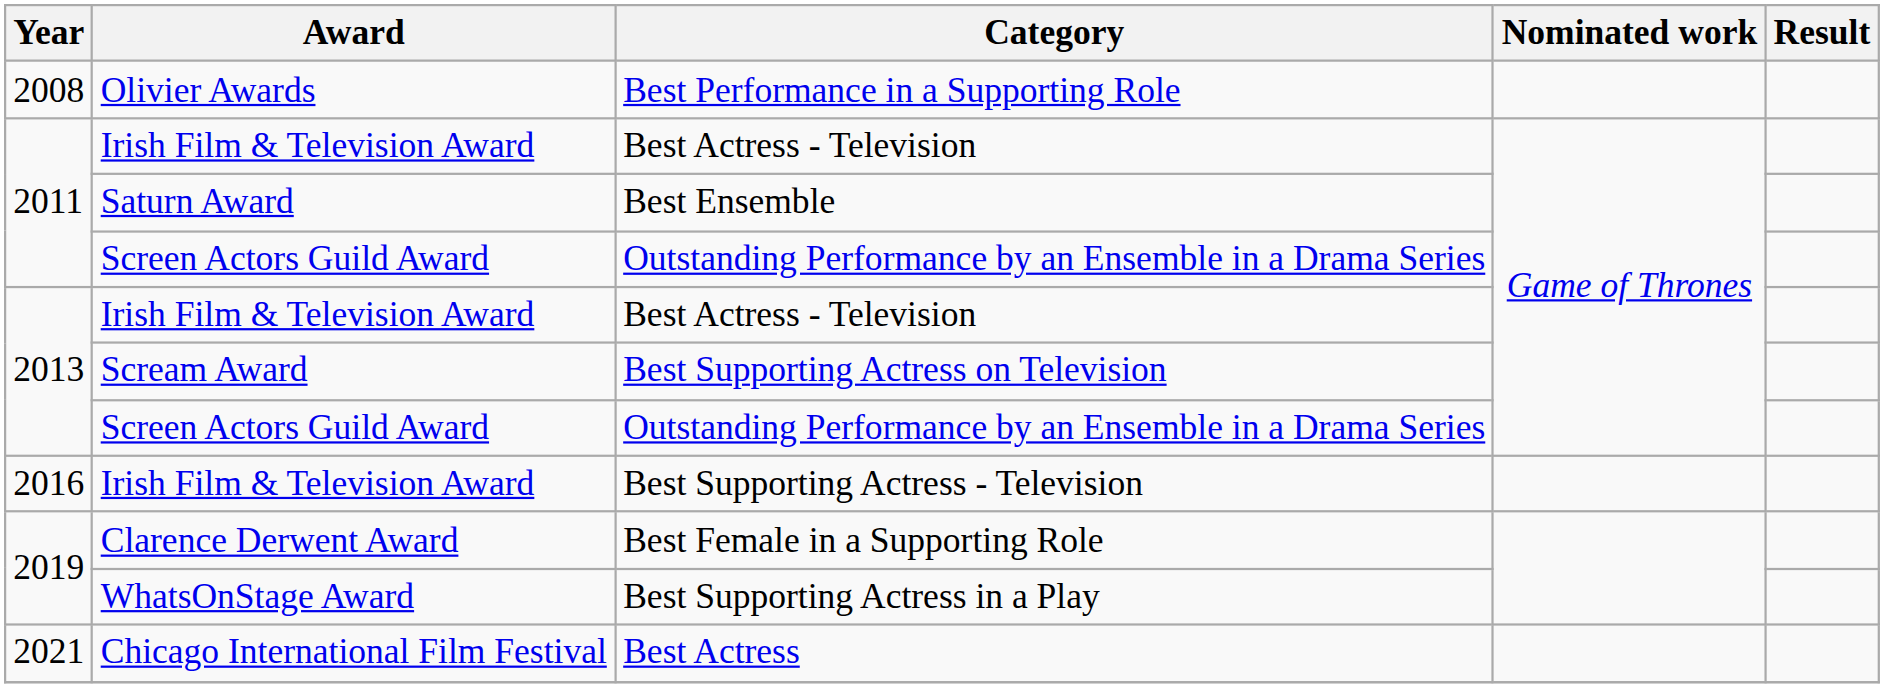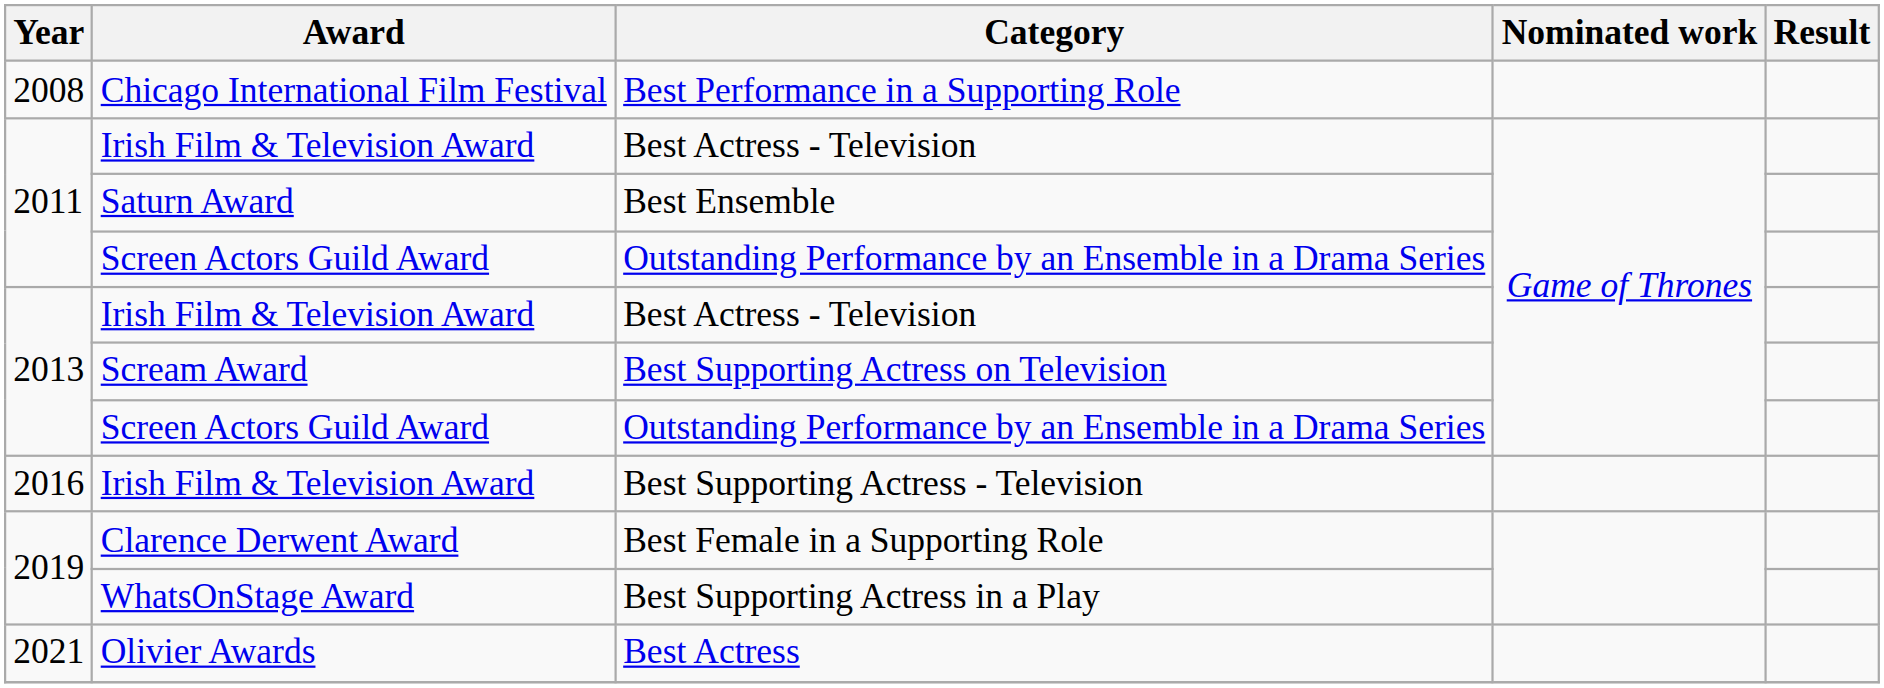Best Performance in a Supporting Role | Award: Olivier Awards -> Chicago International Film Festival
Best Actress | Award: Chicago International Film Festival -> Olivier Awards
